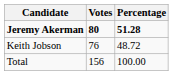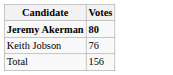- column: Percentage | 51.28 | 48.72 | 100.00
